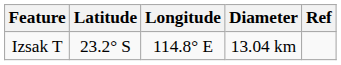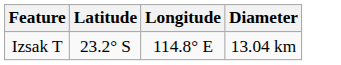- column: Ref
